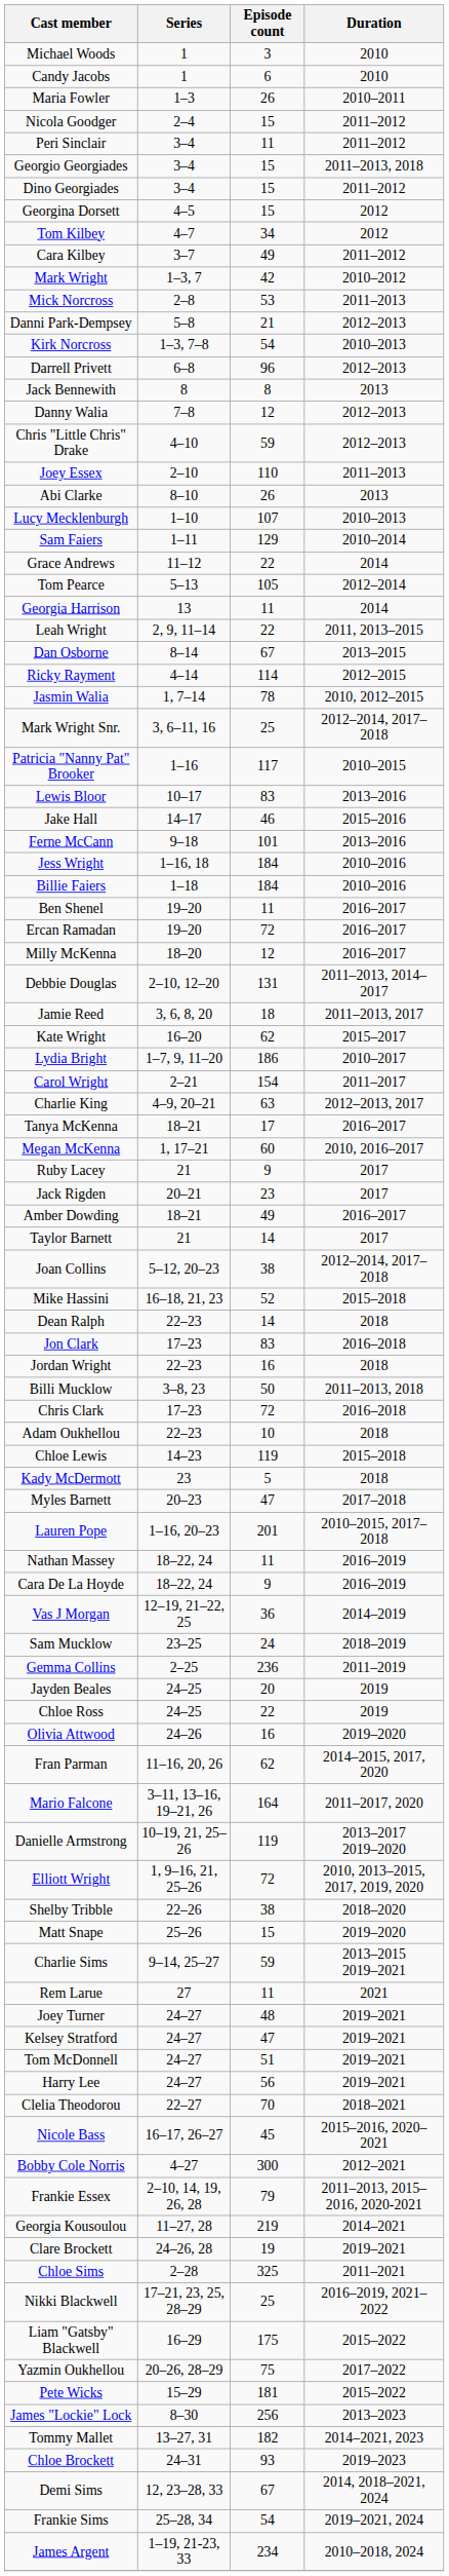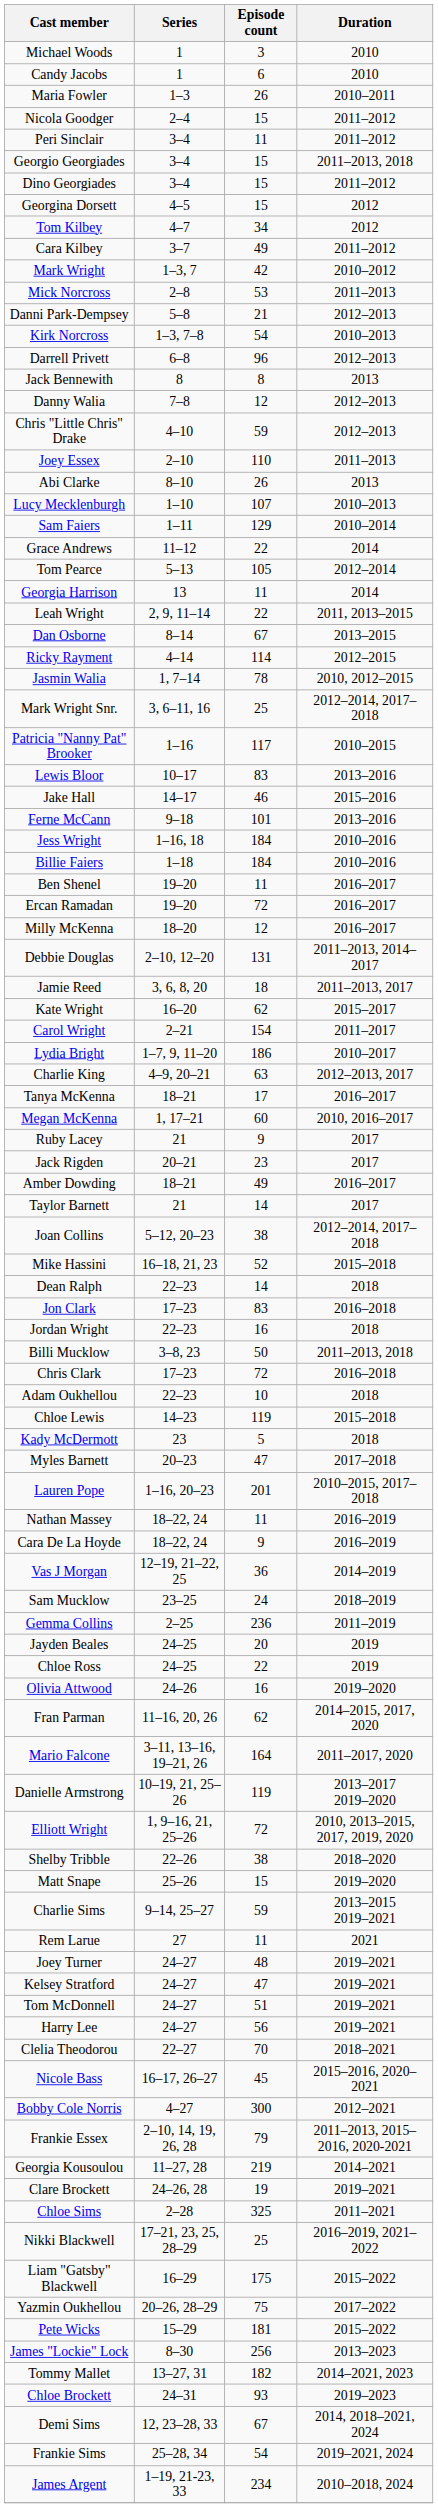rows swapped: Lydia Bright <-> Carol Wright
